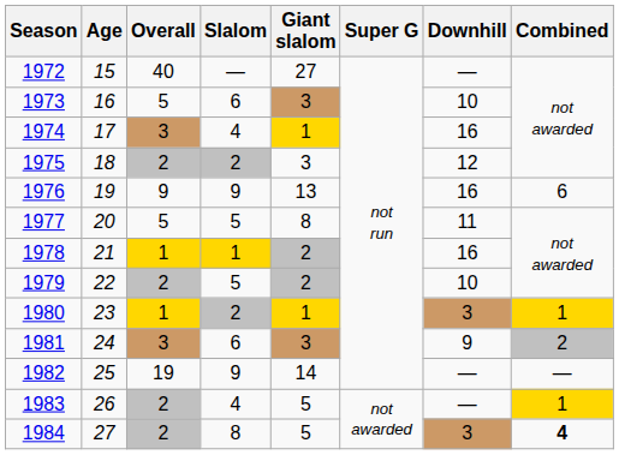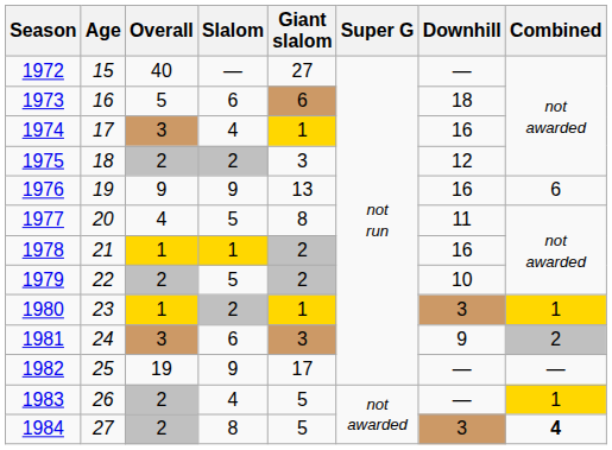1973 | Giant slalom: 3 -> 6
1973 | Downhill: 10 -> 18
1977 | Overall: 5 -> 4
1982 | Giant slalom: 14 -> 17
